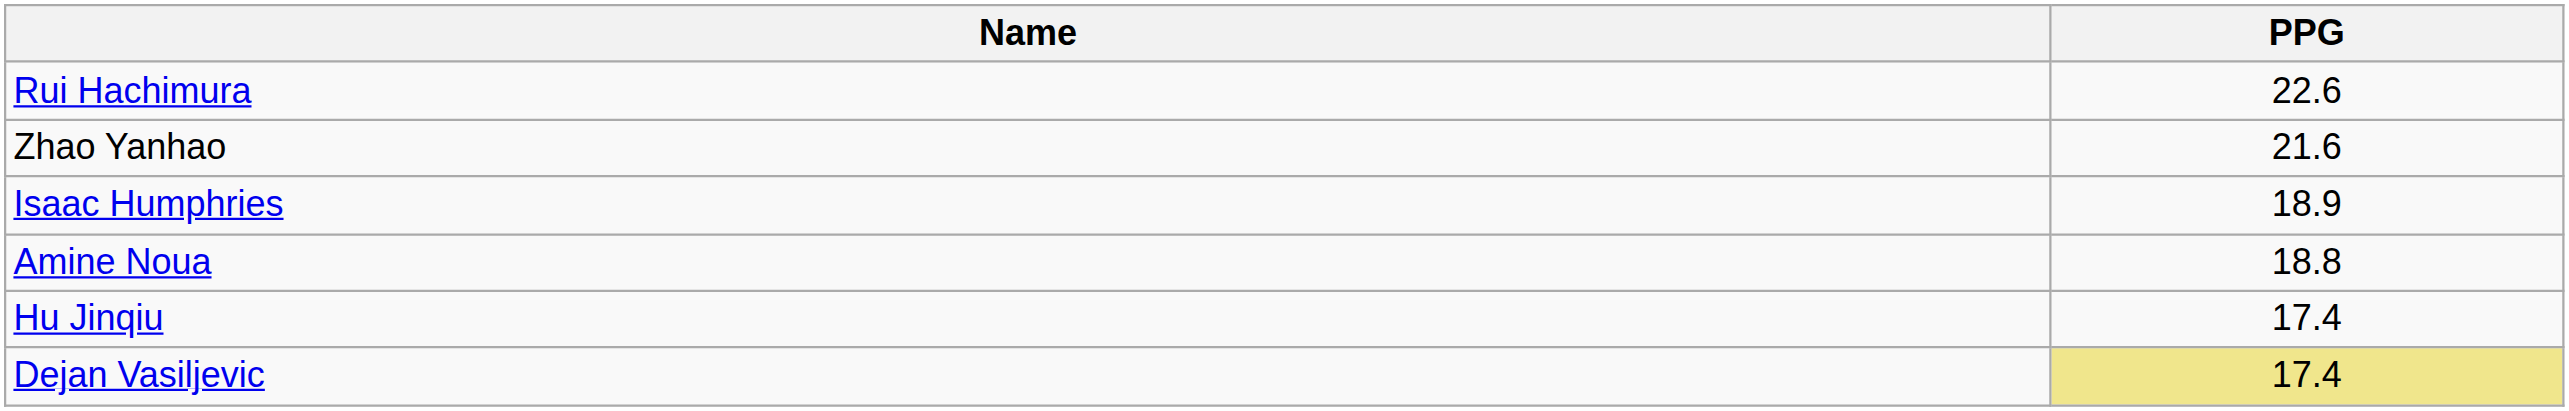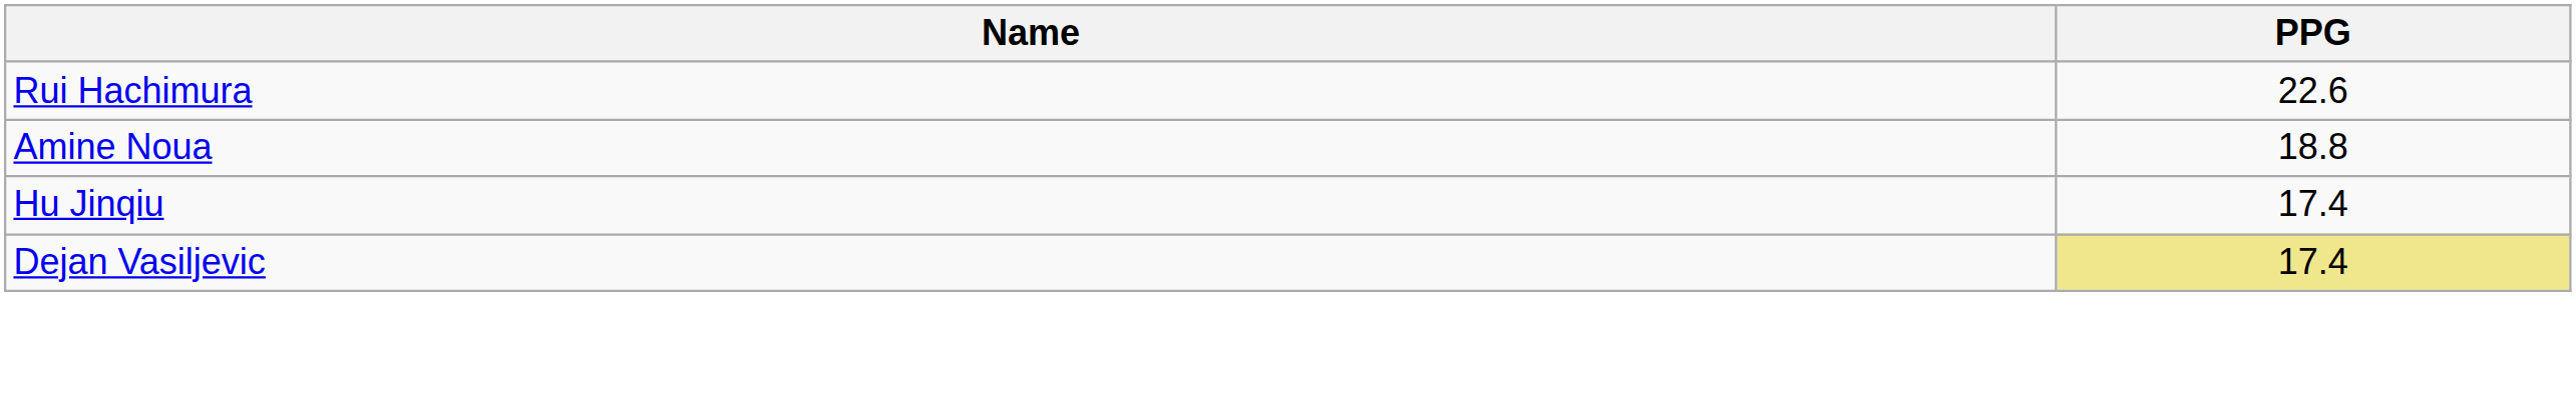- row: Zhao Yanhao | 21.6
- row: Isaac Humphries | 18.9
